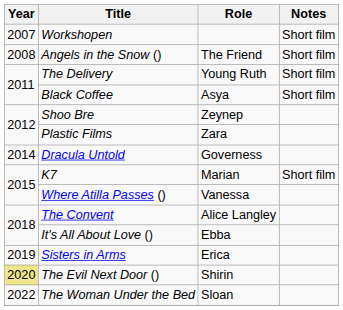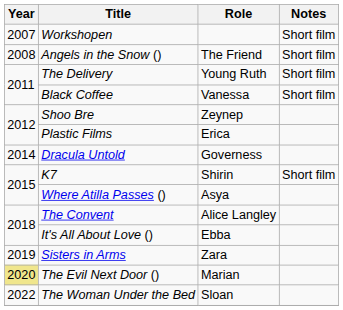Black Coffee | Role: Asya -> Vanessa
Plastic Films | Role: Zara -> Erica
K7 | Role: Marian -> Shirin
Where Atilla Passes () | Role: Vanessa -> Asya
Sisters in Arms | Role: Erica -> Zara
The Evil Next Door () | Role: Shirin -> Marian
